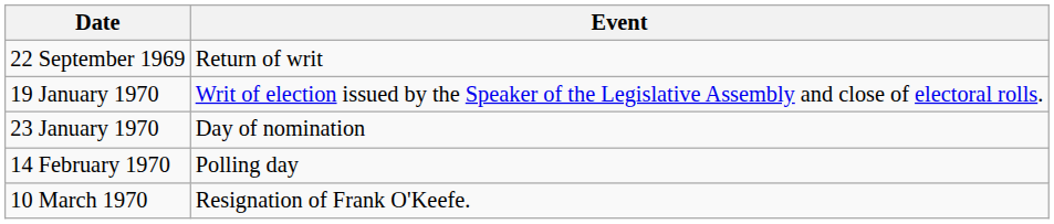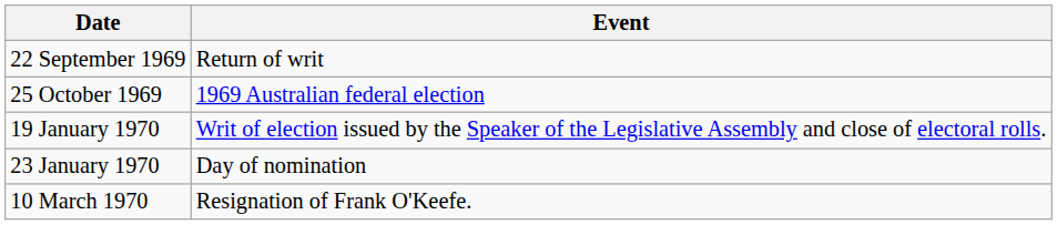+ row: 25 October 1969 | 1969 Australian federal election
- row: 14 February 1970 | Polling day
